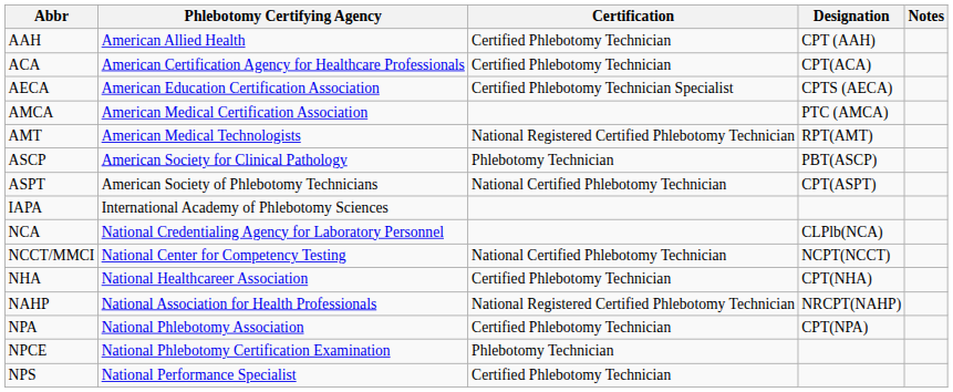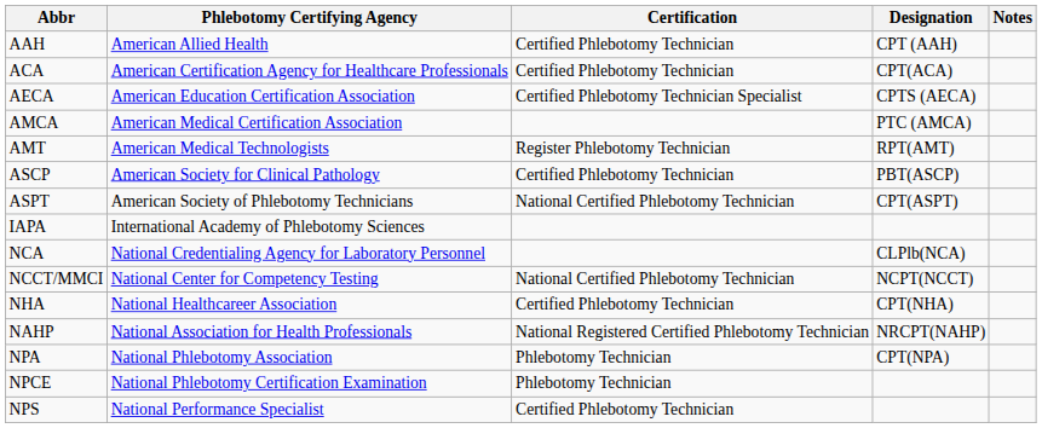AMT | Certification: National Registered Certified Phlebotomy Technician -> Register Phlebotomy Technician
ASCP | Certification: Phlebotomy Technician -> Certified Phlebotomy Technician
NPA | Certification: Certified Phlebotomy Technician -> Phlebotomy Technician
